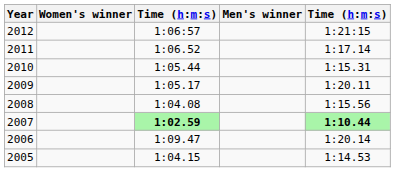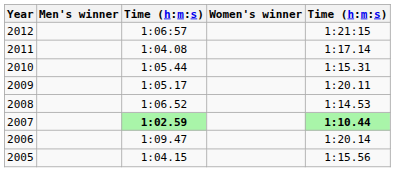columns swapped: Men's winner <-> Women's winner
2011 | column 3: 1:06.52 -> 1:04.08
2008 | column 3: 1:04.08 -> 1:06.52
2008 | column 5: 1:15.56 -> 1:14.53
2005 | column 5: 1:14.53 -> 1:15.56
